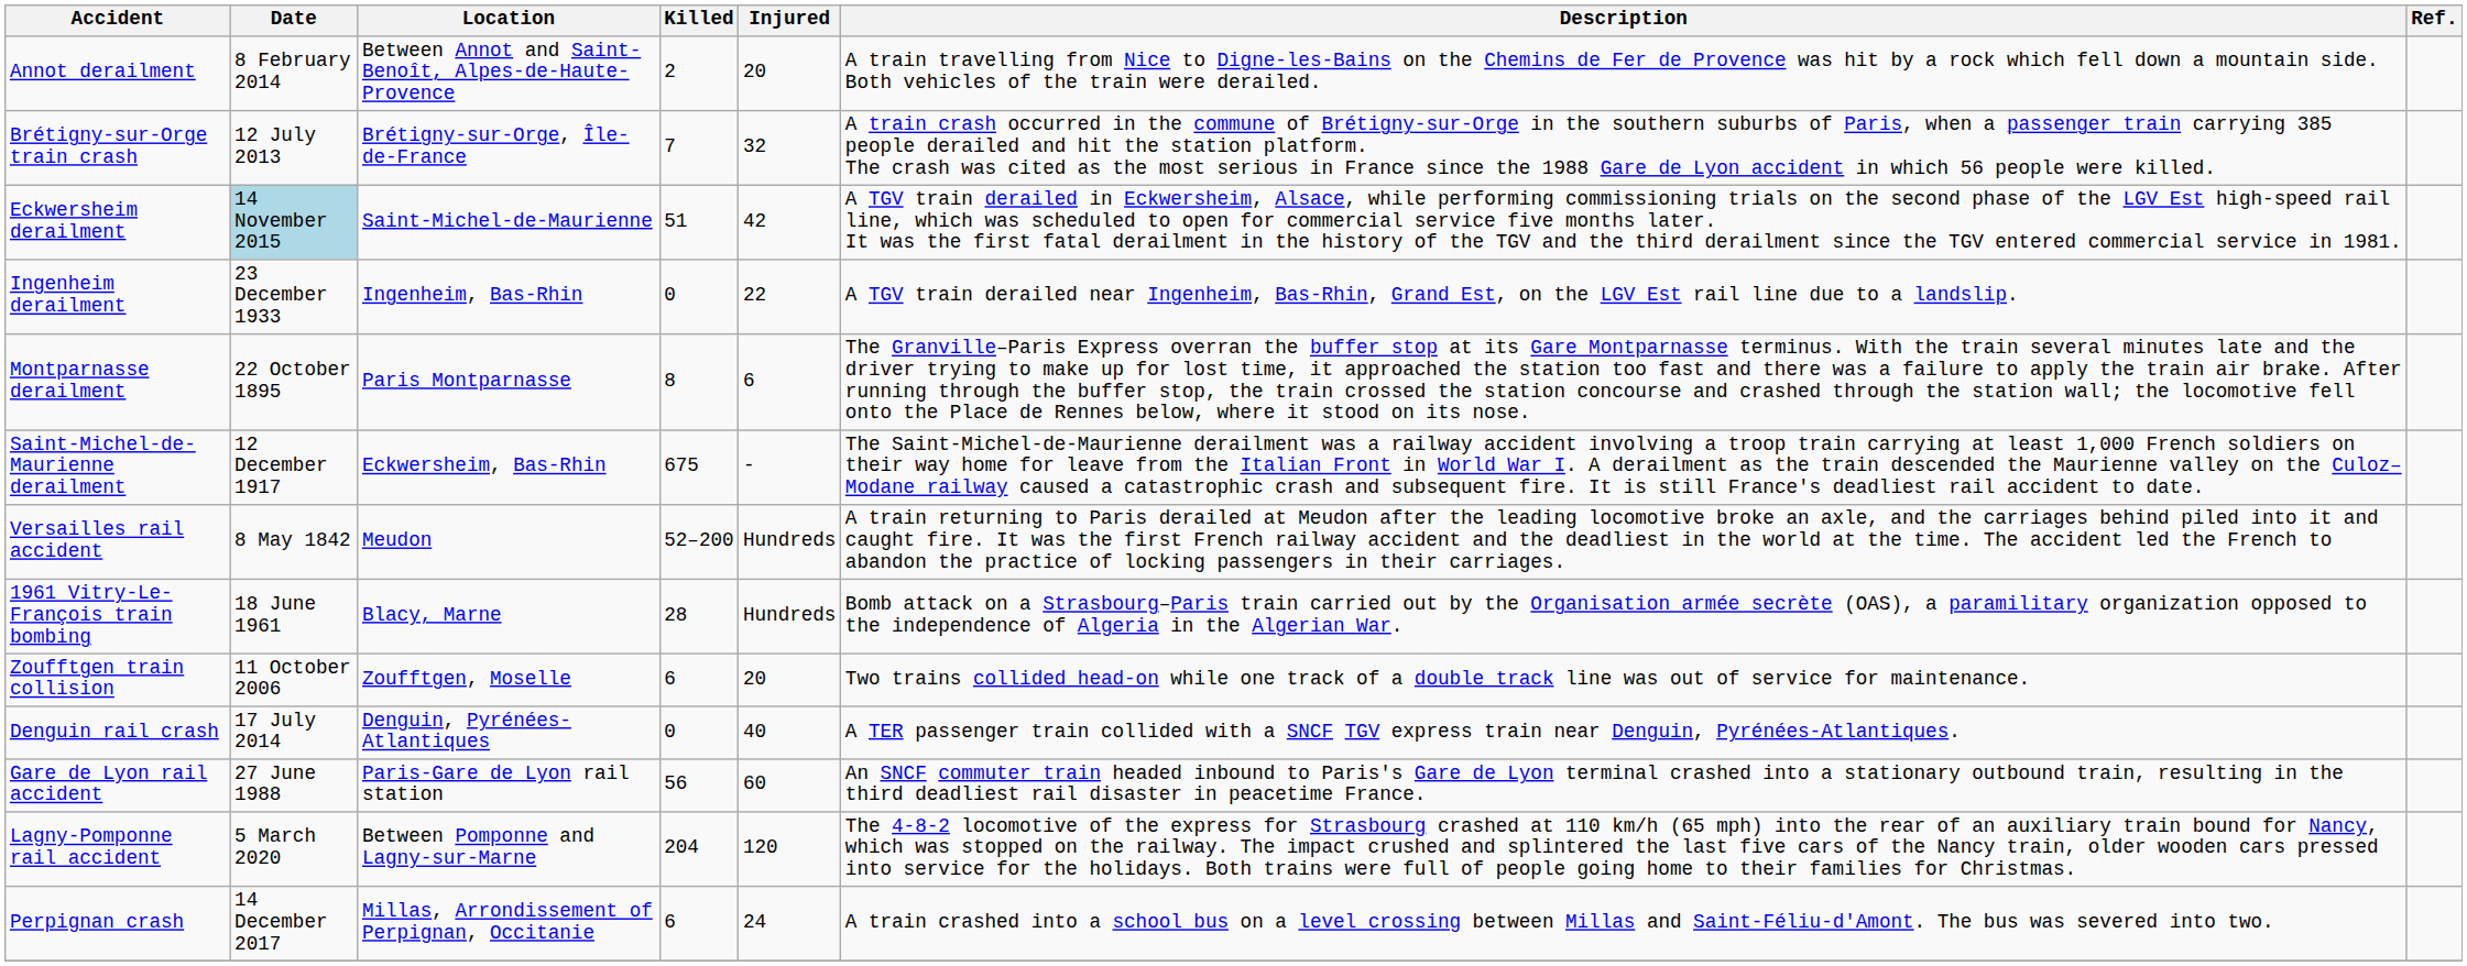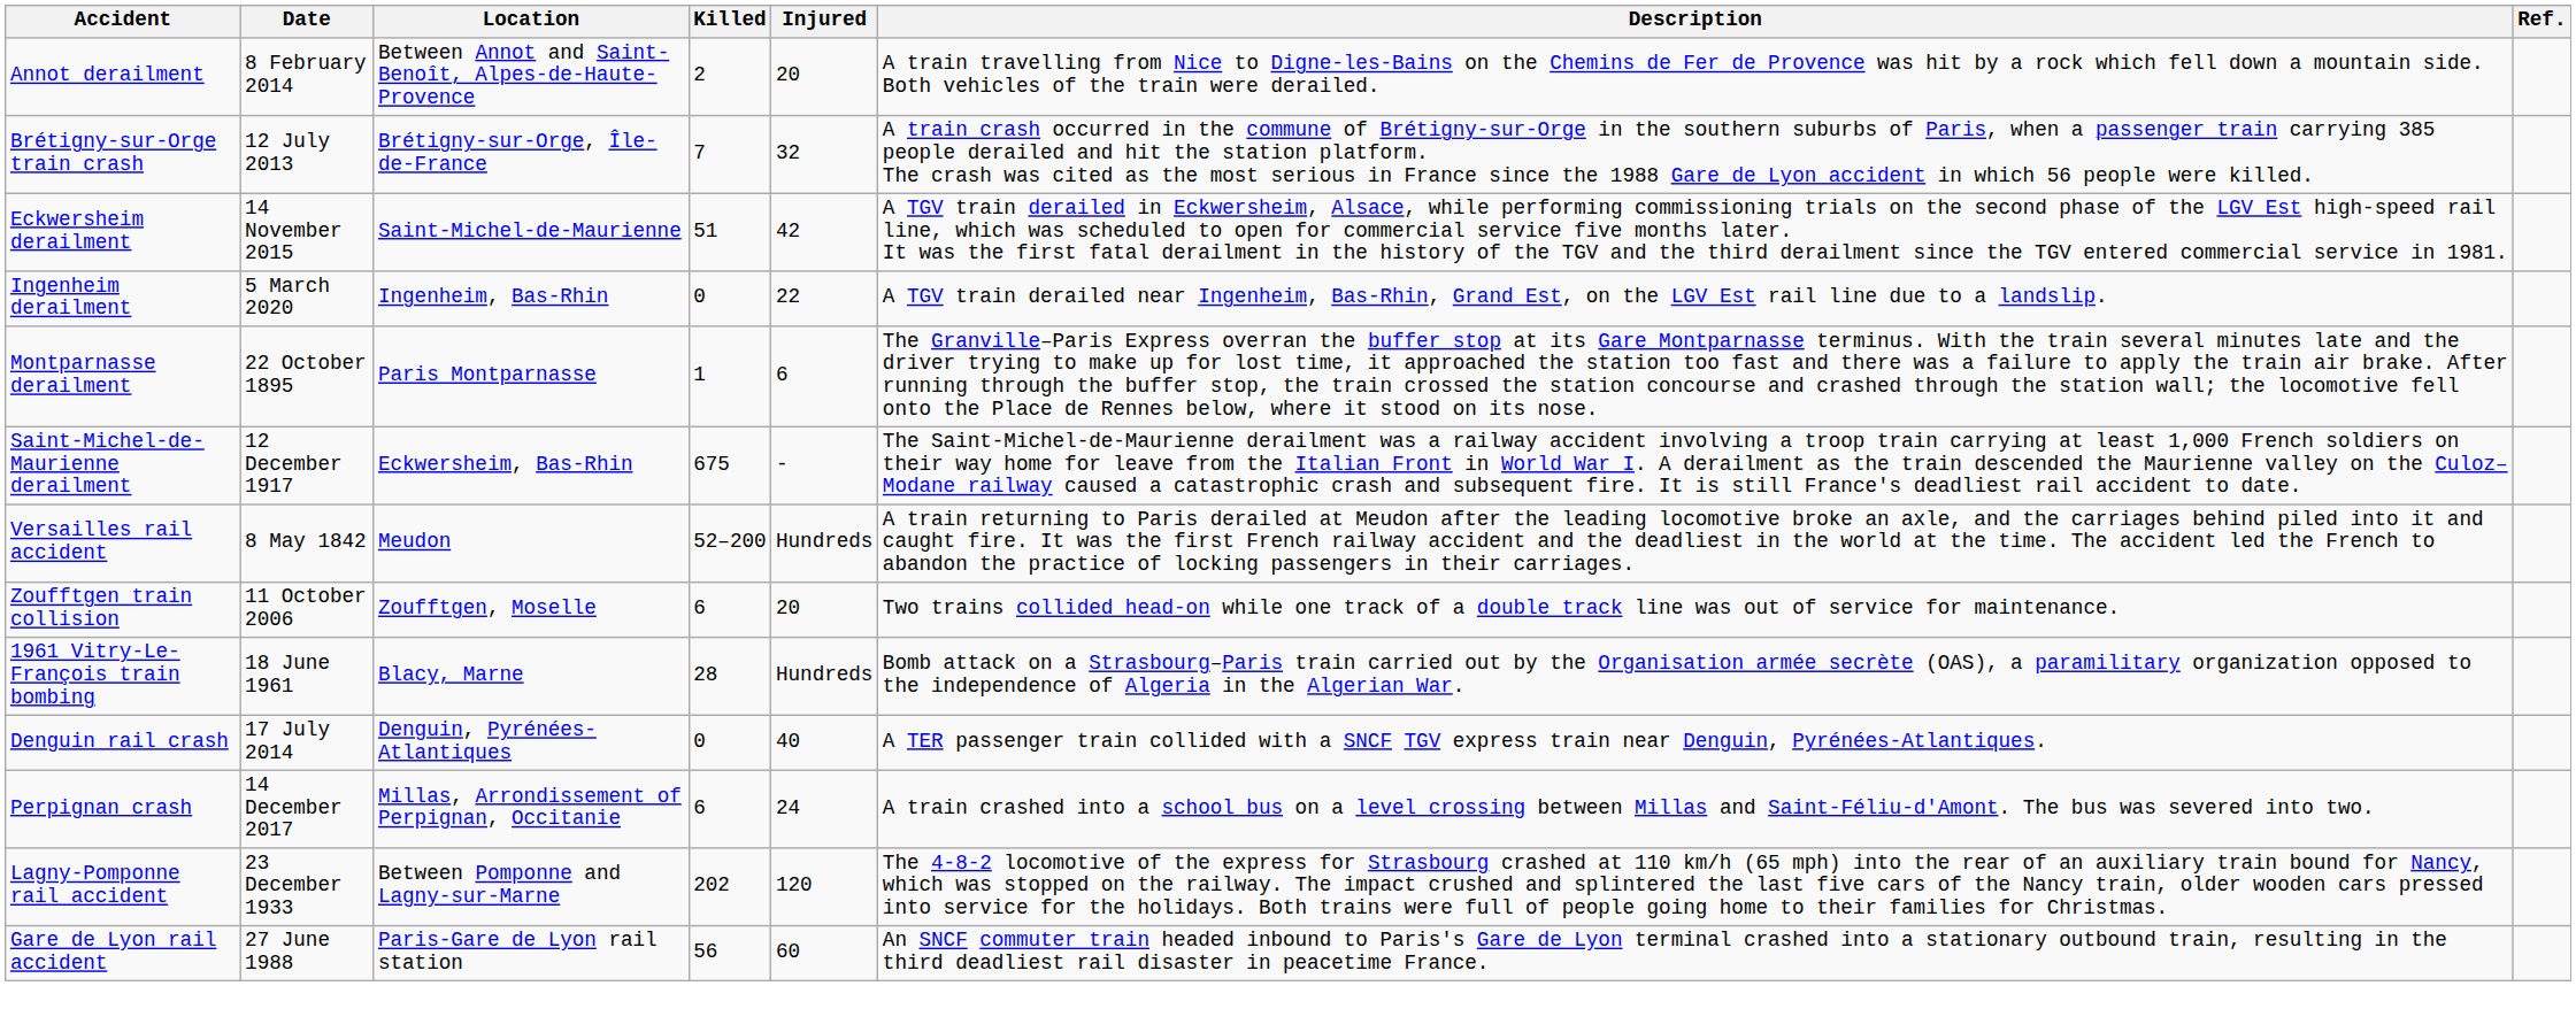Eckwersheim derailment | Date: lightblue background -> no background
Ingenheim derailment | Date: 23 December 1933 -> 5 March 2020
Montparnasse derailment | Killed: 8 -> 1
rows swapped: 1961 Vitry-Le-François train bombing <-> Zoufftgen train collision
rows swapped: Gare de Lyon rail accident <-> Perpignan crash
Lagny-Pomponne rail accident | Date: 5 March 2020 -> 23 December 1933
Lagny-Pomponne rail accident | Killed: 204 -> 202
